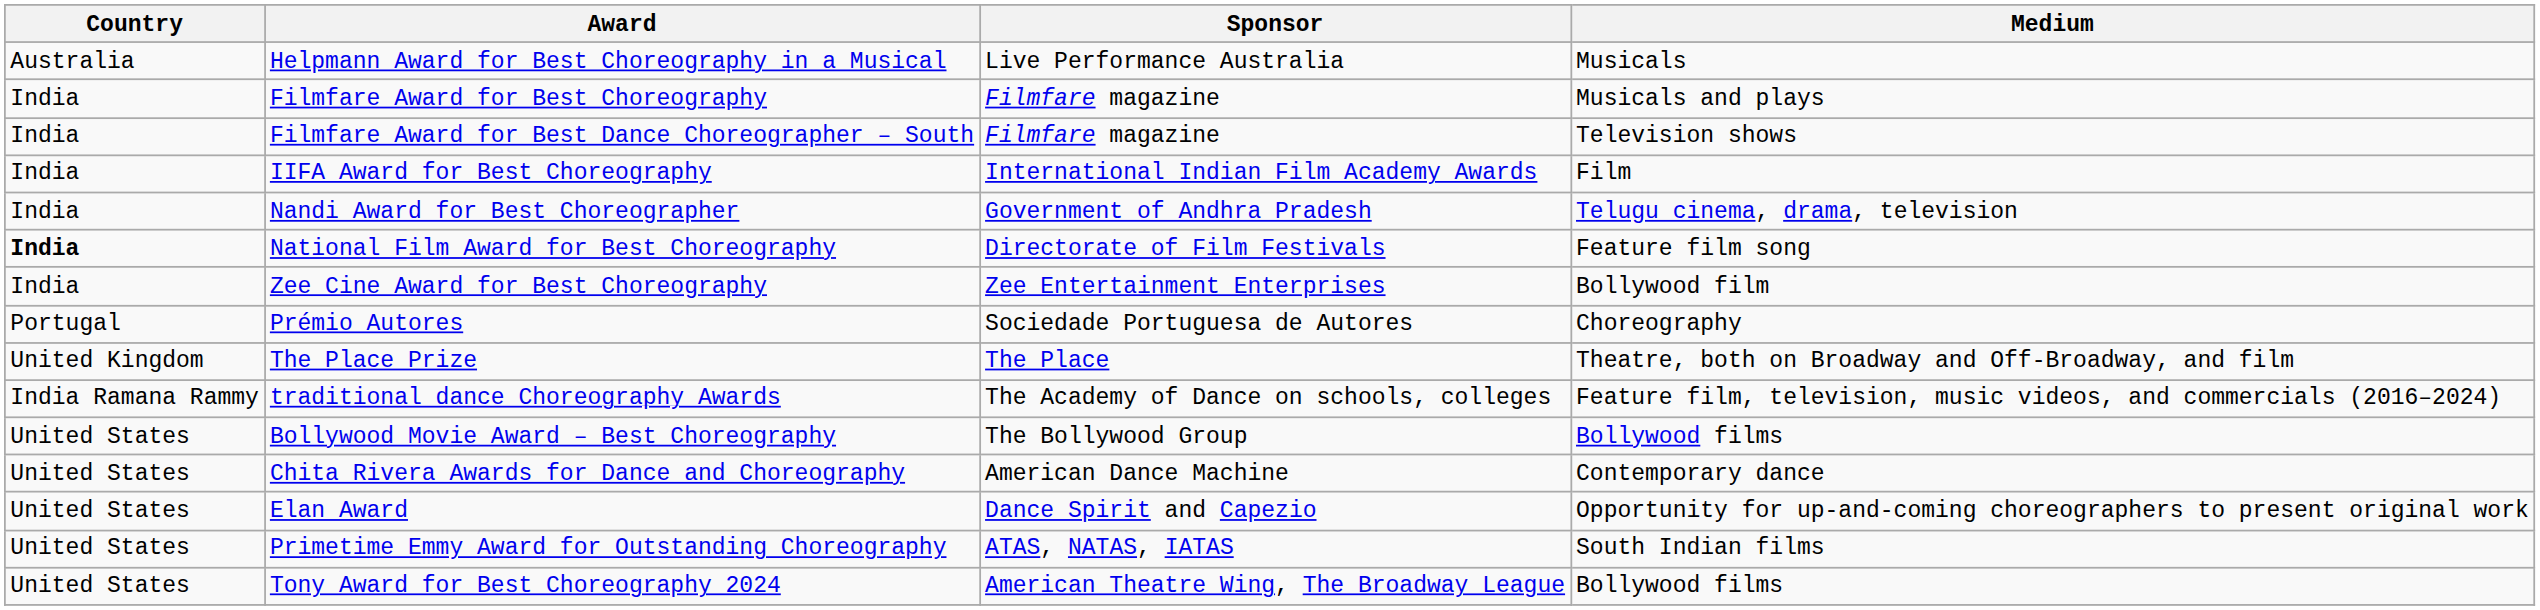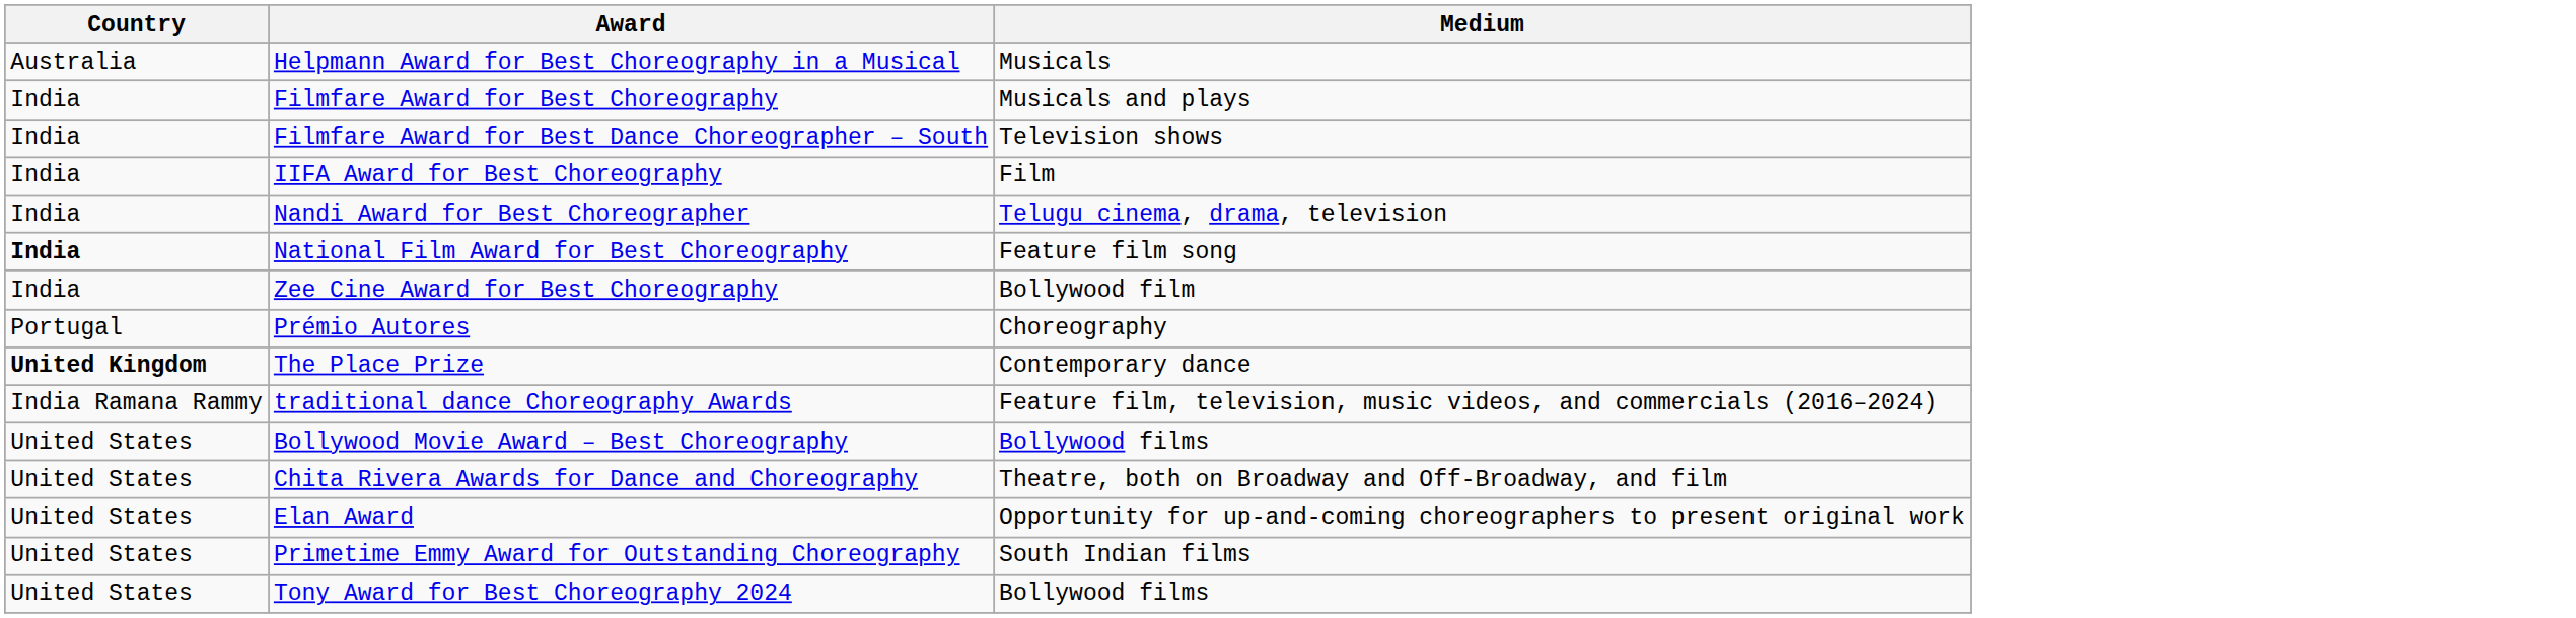- column: Sponsor | Live Performance Australia | Filmfare magazine | Filmfare magazine | International Indian Film Academy Awards | Government of Andhra Pradesh | Directorate of Film Festivals | Zee Entertainment Enterprises | Sociedade Portuguesa de Autores | The Place | The Academy of Dance on schools, colleges | The Bollywood Group | American Dance Machine | Dance Spirit and Capezio | ATAS, NATAS, IATAS | American Theatre Wing, The Broadway League
The Place Prize | Country: normal -> bold
The Place Prize | Medium: Theatre, both on Broadway and Off-Broadway, and film -> Contemporary dance
Chita Rivera Awards for Dance and Choreography | Medium: Contemporary dance -> Theatre, both on Broadway and Off-Broadway, and film
